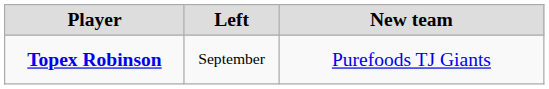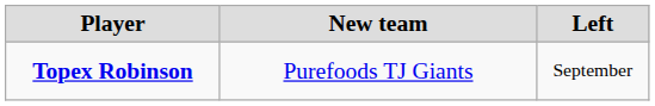columns swapped: Left <-> New team
